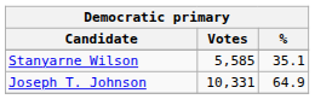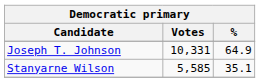rows swapped: Joseph T. Johnson <-> Stanyarne Wilson
